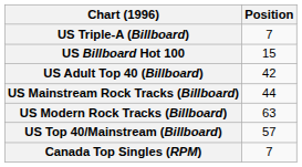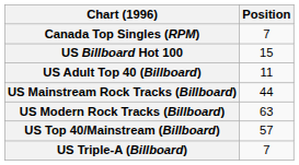rows swapped: Canada Top Singles (RPM) <-> US Triple-A (Billboard)
US Adult Top 40 (Billboard) | Position: 42 -> 11
